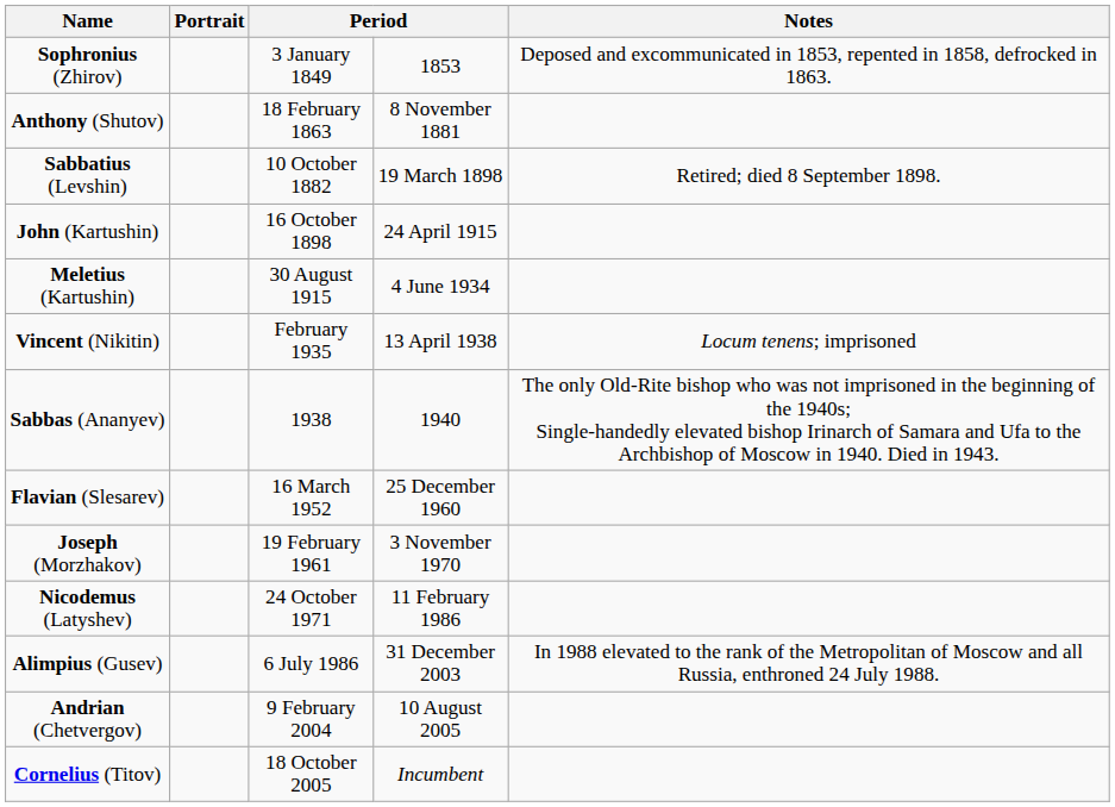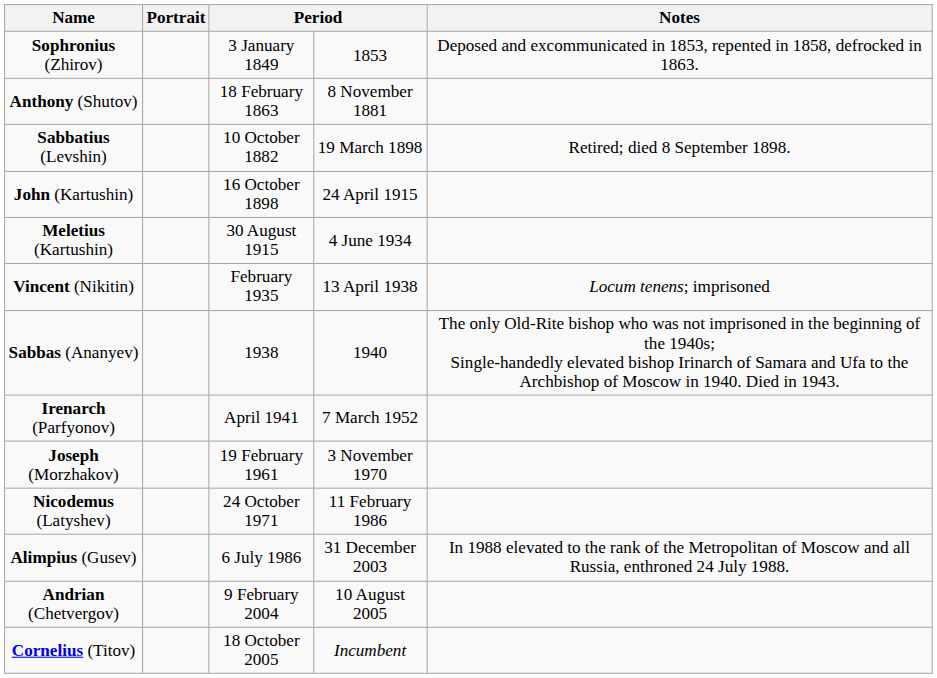+ row: Irenarch (Parfyonov) | April 1941 | 7 March 1952
- row: Flavian (Slesarev) | 16 March 1952 | 25 December 1960
